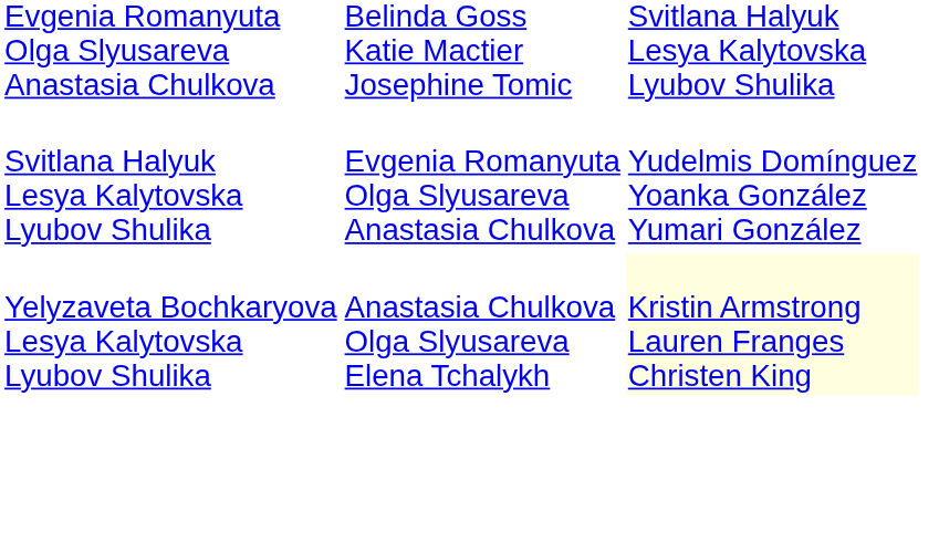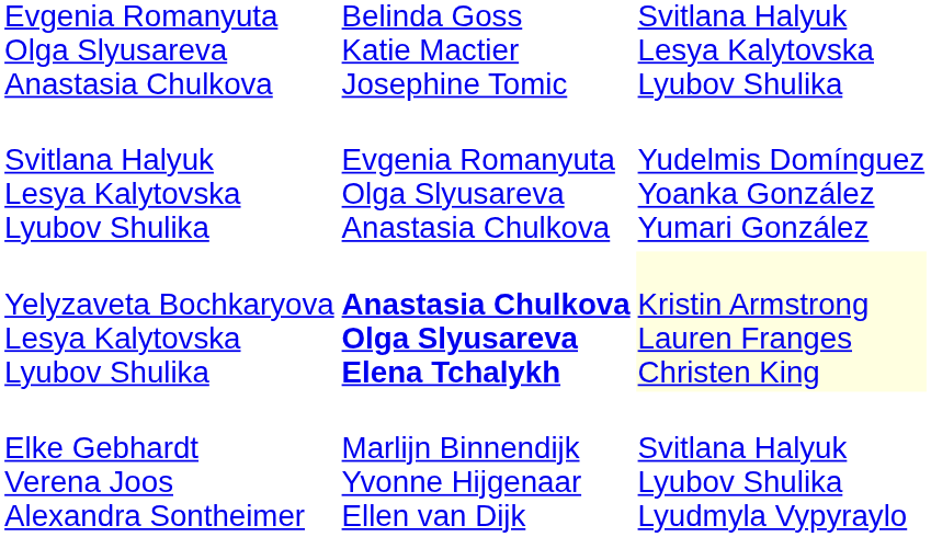Yelyzaveta Bochkaryova Lesya Kalytovska Lyubov Shulika | column 3: normal -> bold
+ row: Elke Gebhardt Verena Joos Alexandra Sontheimer | Marlijn Binnendijk Yvonne Hijgenaar Ellen van Dijk | Svitlana Halyuk Lyubov Shulika Lyudmyla Vypyraylo
